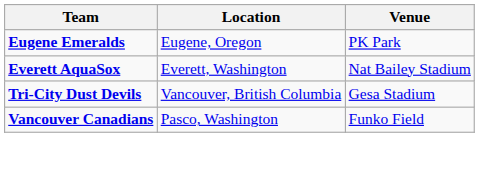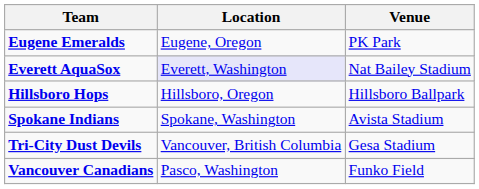Everett AquaSox | Location: no background -> lavender background
+ row: Hillsboro Hops | Hillsboro, Oregon | Hillsboro Ballpark
+ row: Spokane Indians | Spokane, Washington | Avista Stadium
